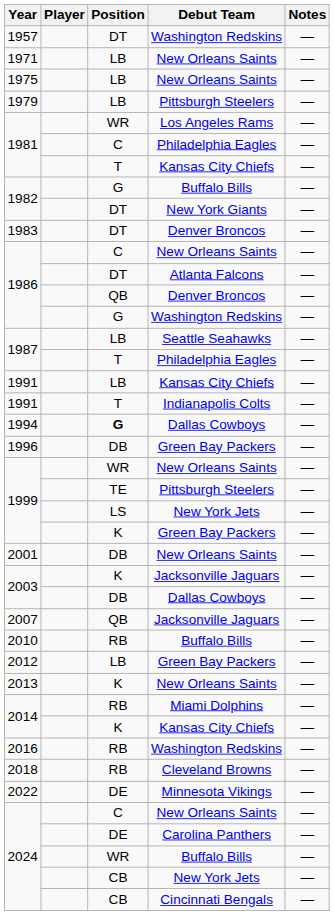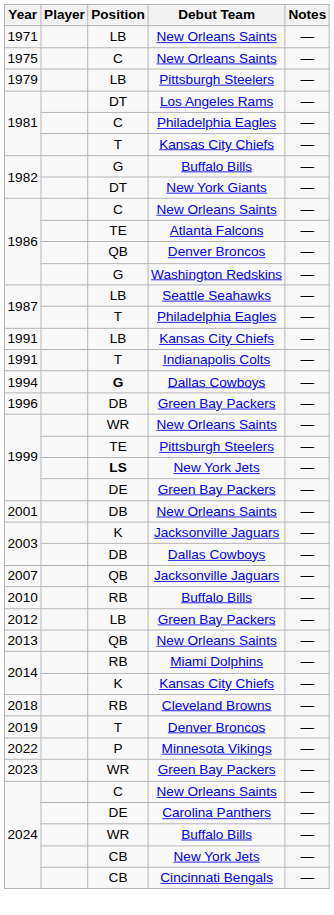- row: 1957 | DT | Washington Redskins | —
1975 | Position: LB -> C
1981 / Los Angeles Rams | Position: WR -> DT
- row: 1983 | DT | Denver Broncos | —
1986 / Atlanta Falcons | Position: DT -> TE
1999 / New York Jets | Position: normal -> bold
1999 / Green Bay Packers | Position: K -> DE
2013 | Position: K -> QB
- row: 2016 | RB | Washington Redskins | —
+ row: 2019 | T | Denver Broncos | —
2022 | Position: DE -> P
+ row: 2023 | WR | Green Bay Packers | —
